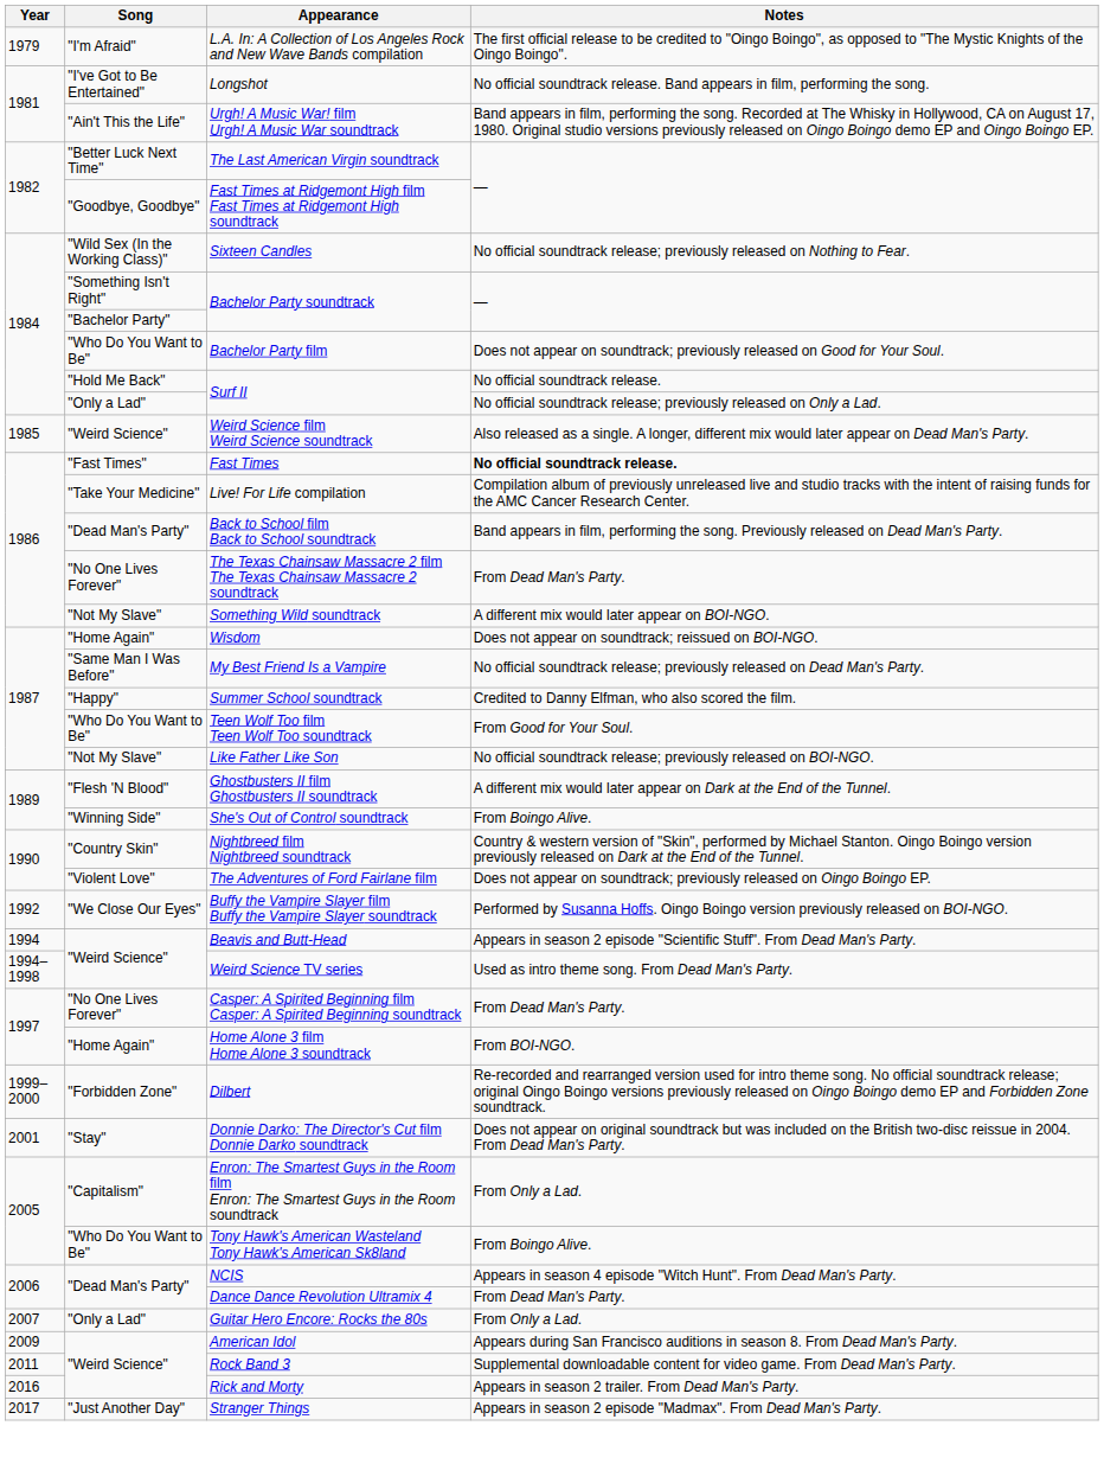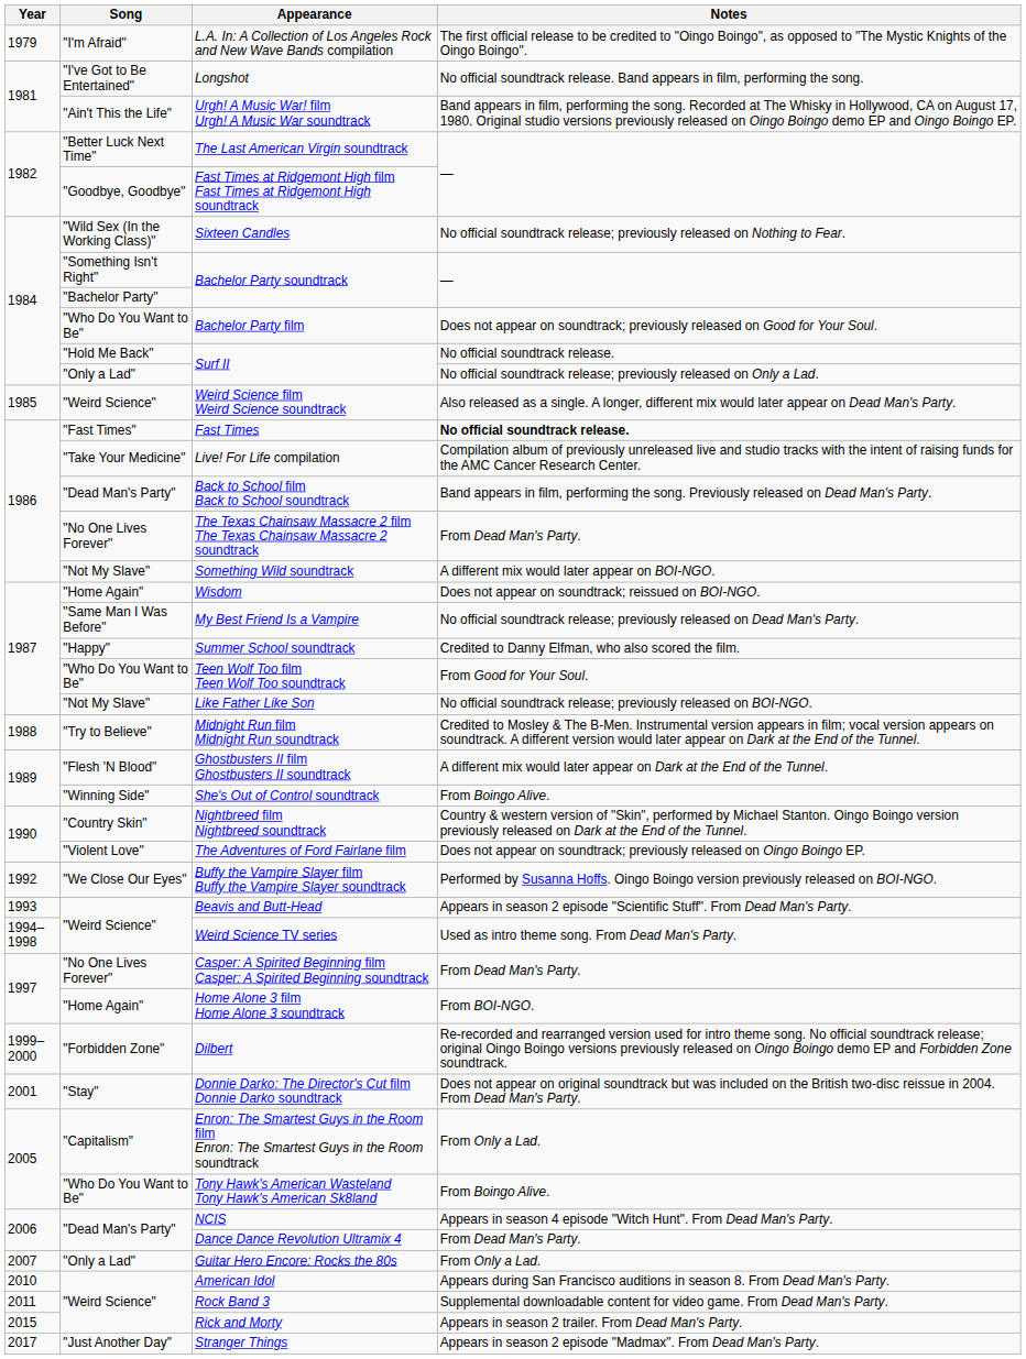+ row: 1988 | "Try to Believe" | Midnight Run film Midnight Run soundtrack | Credited to Mosley & The B-Men. Instrumental version appears in film; vocal version appears on soundtrack. A different version would later appear on Dark at the End of the Tunnel.
Beavis and Butt-Head | Year: 1994 -> 1993
American Idol | Year: 2009 -> 2010
Rick and Morty | Year: 2016 -> 2015
